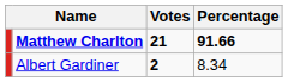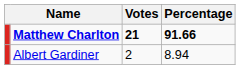Albert Gardiner | Votes: bold -> normal
Albert Gardiner | Percentage: 8.34 -> 8.94
